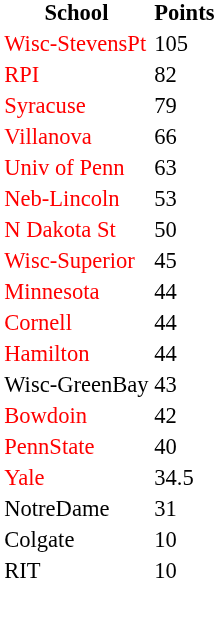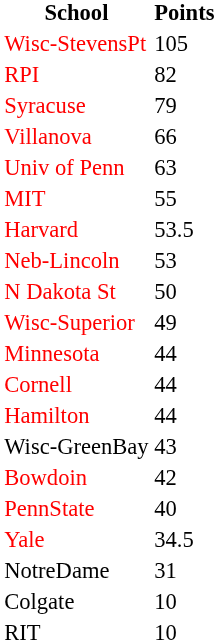+ row: MIT | 55
+ row: Harvard | 53.5
Wisc-Superior | Points: 45 -> 49
